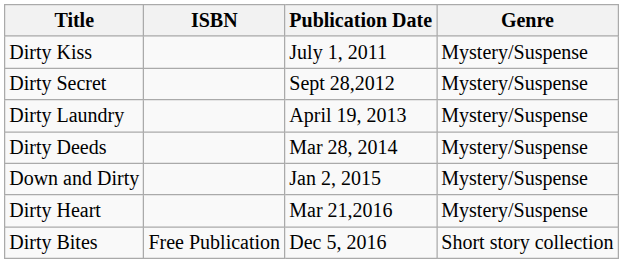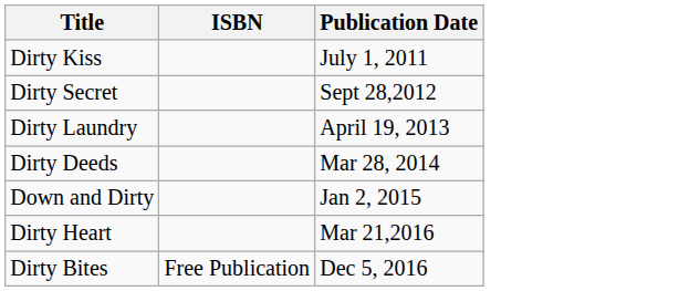- column: Genre | Mystery/Suspense | Mystery/Suspense | Mystery/Suspense | Mystery/Suspense | Mystery/Suspense | Mystery/Suspense | Short story collection
